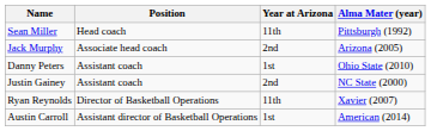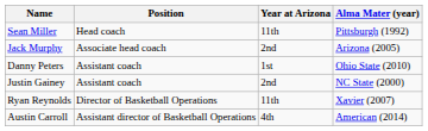Austin Carroll | Year at Arizona: 1st -> 4th
